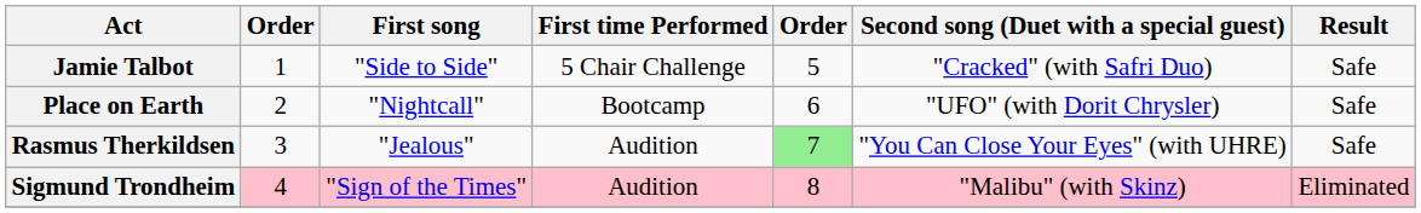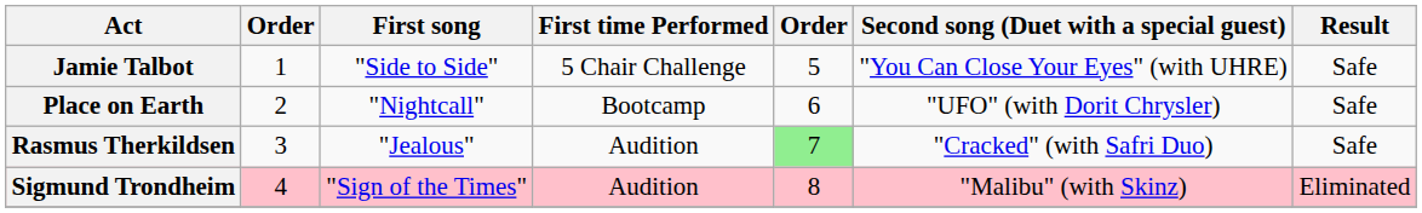Jamie Talbot | Second song (Duet with a special guest): "Cracked" (with Safri Duo) -> "You Can Close Your Eyes" (with UHRE)
Rasmus Therkildsen | Second song (Duet with a special guest): "You Can Close Your Eyes" (with UHRE) -> "Cracked" (with Safri Duo)
